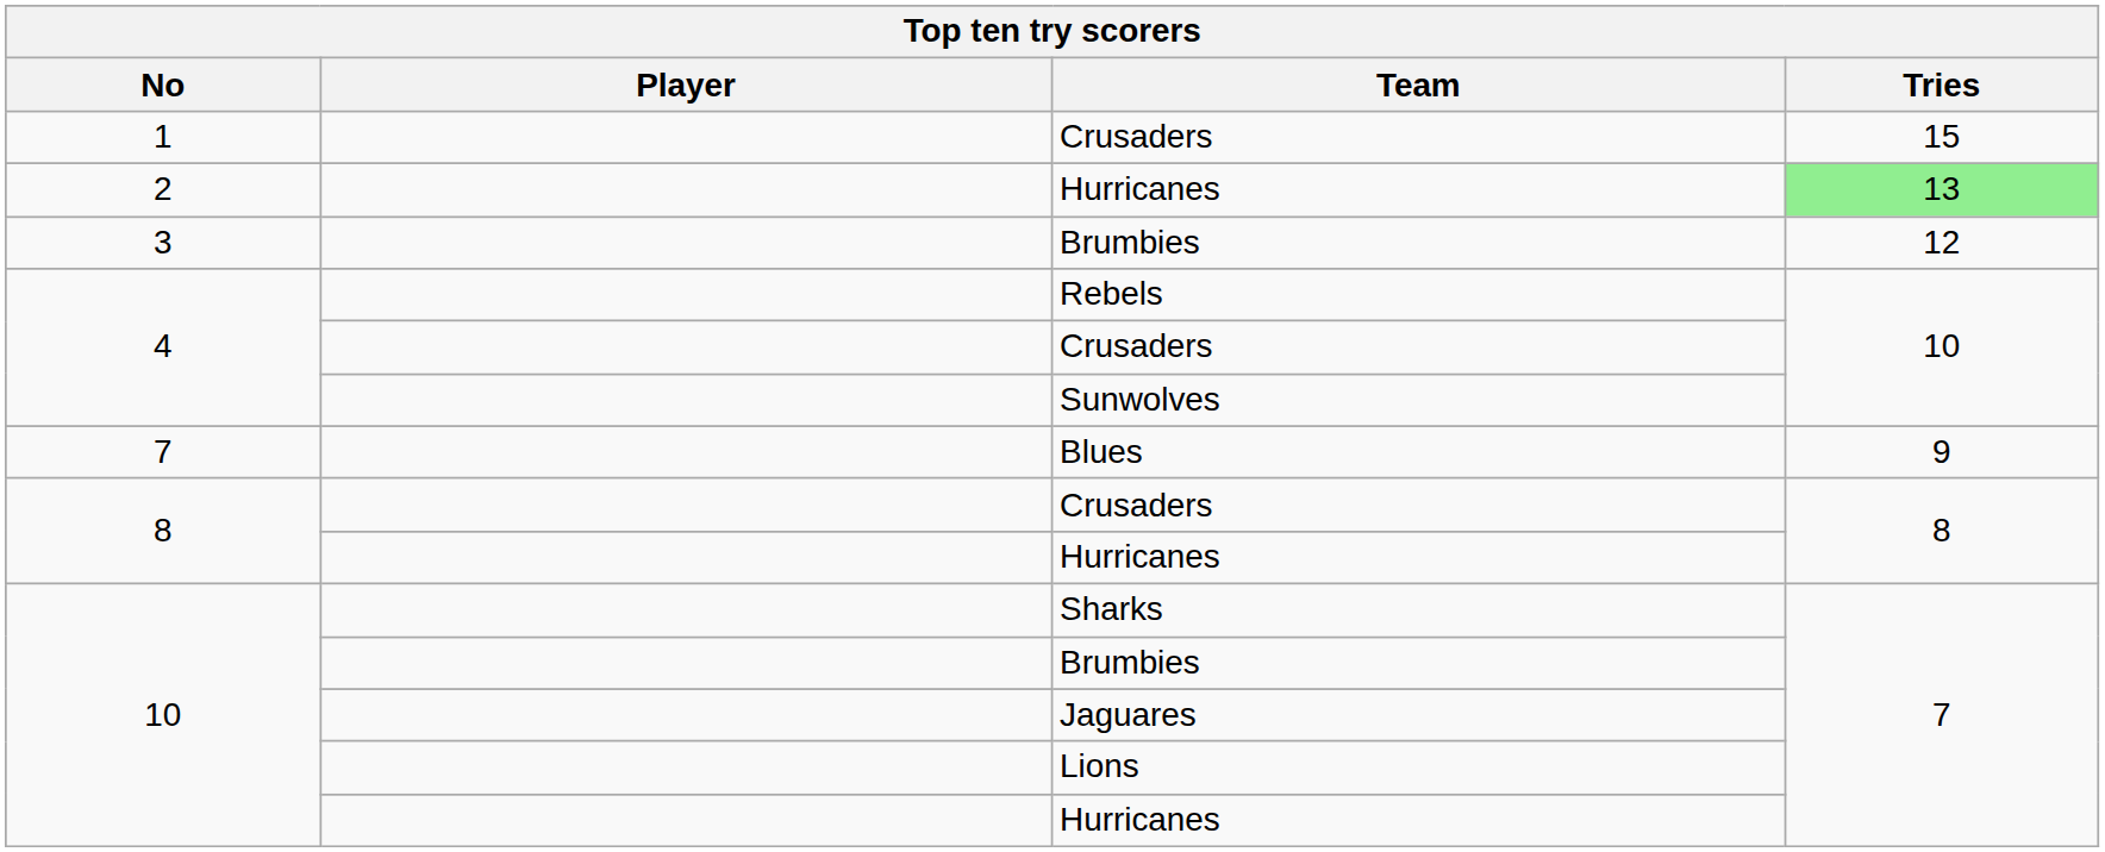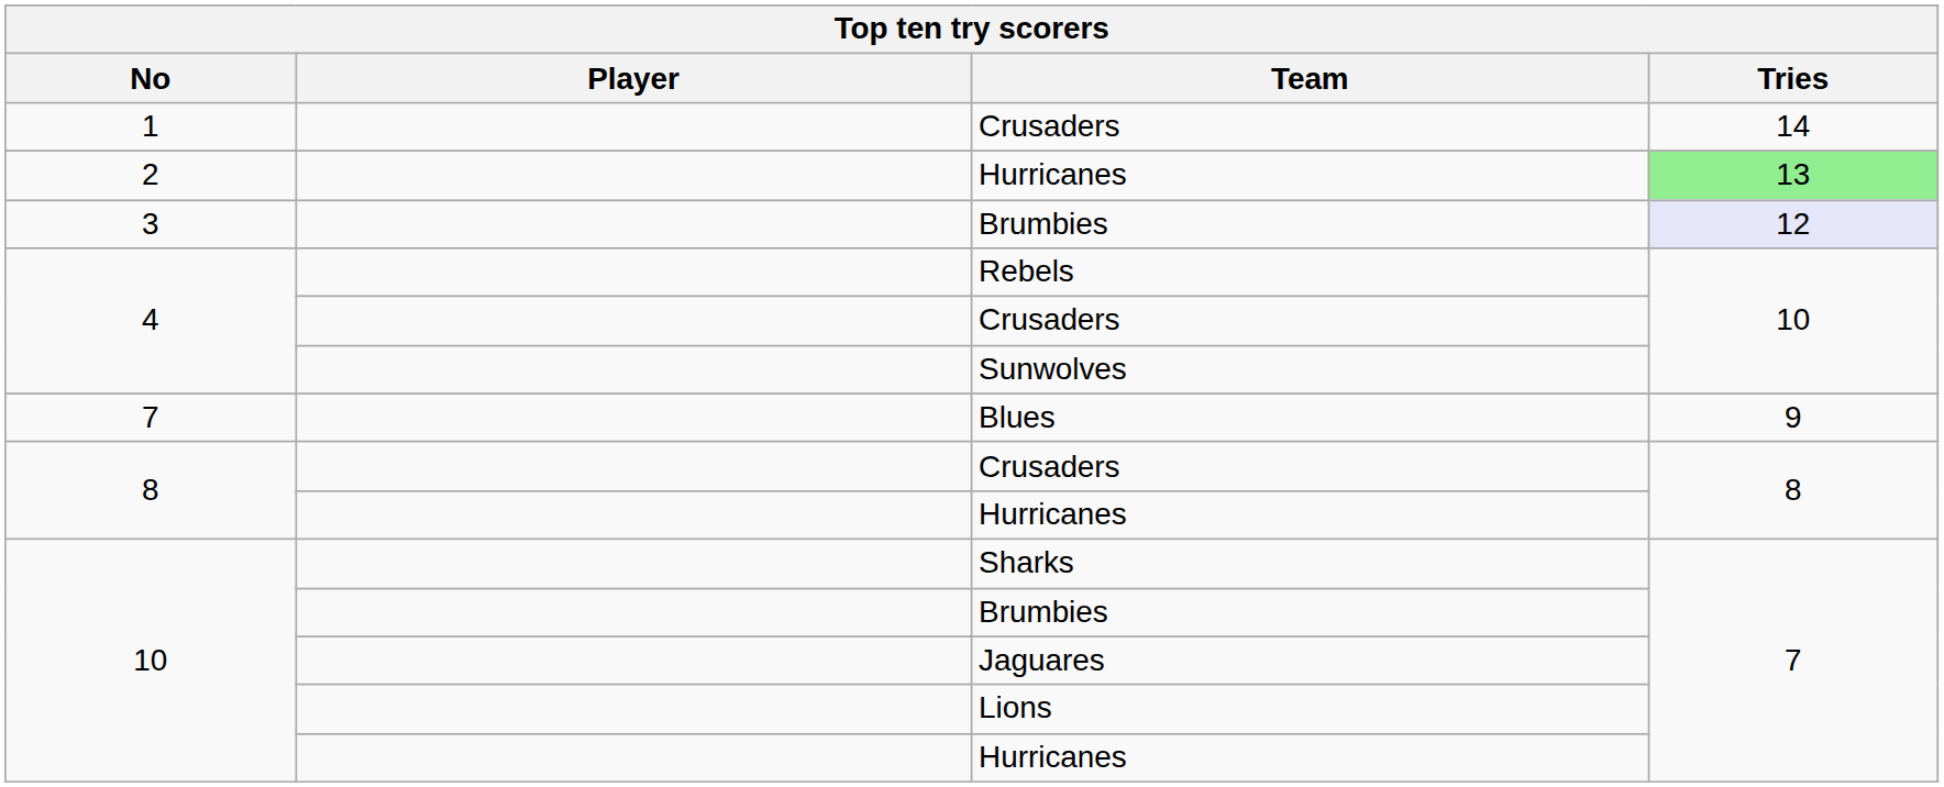1 / Crusaders | Tries: 15 -> 14
3 / Brumbies | Tries: no background -> lavender background
